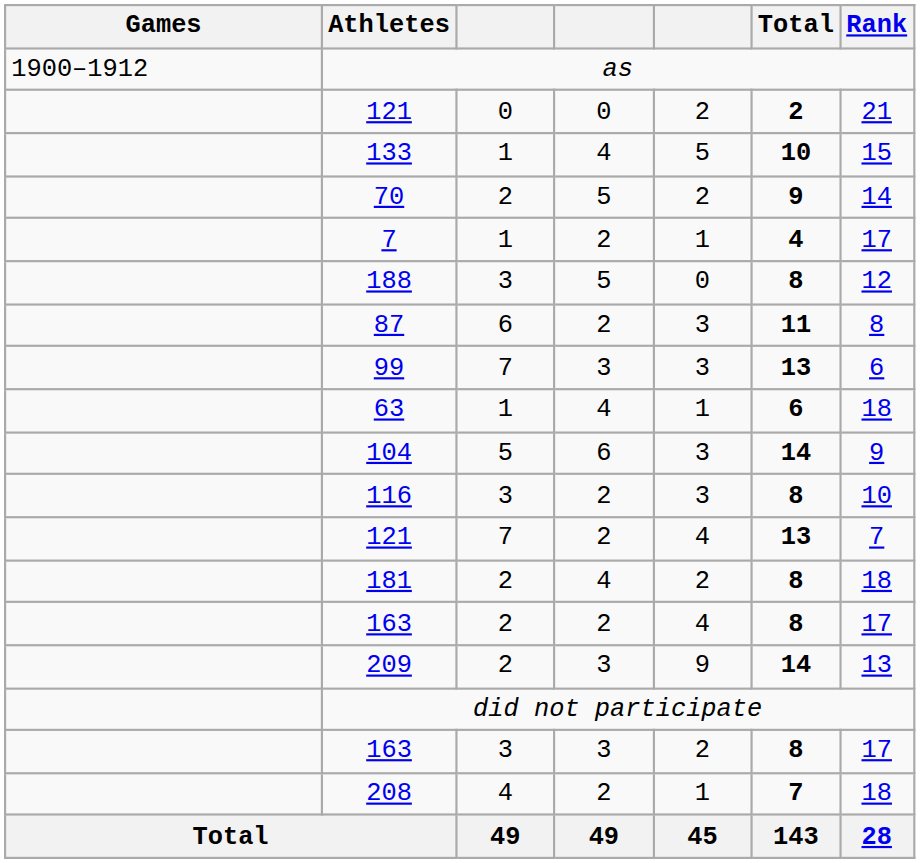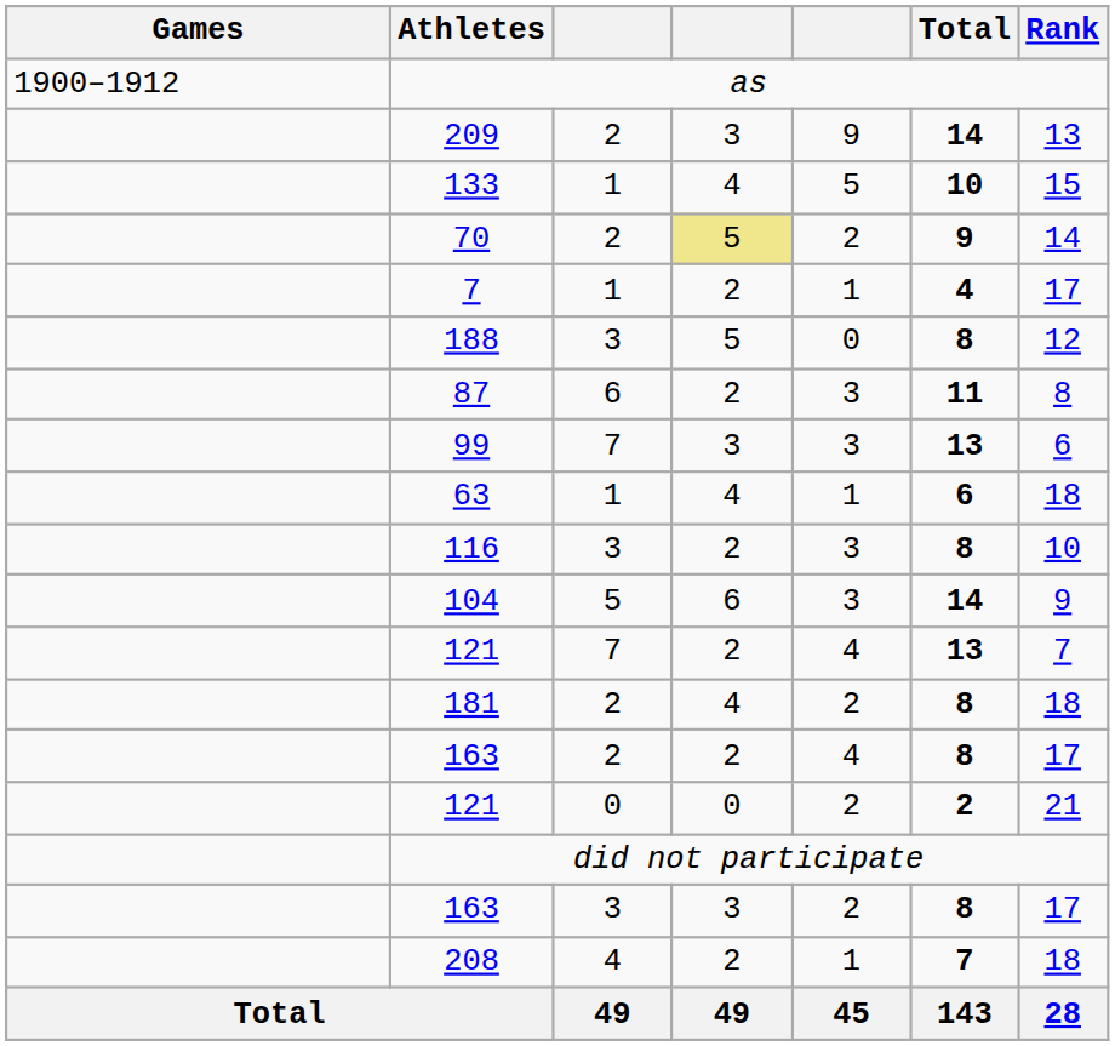rows swapped: 121 / 0 <-> 209
70 | column 4: no background -> khaki background
rows swapped: 116 <-> 104
